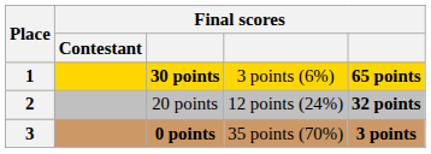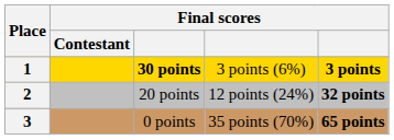1 | column 5: 65 points -> 3 points
3 | column 3: bold -> normal
3 | column 5: 3 points -> 65 points
